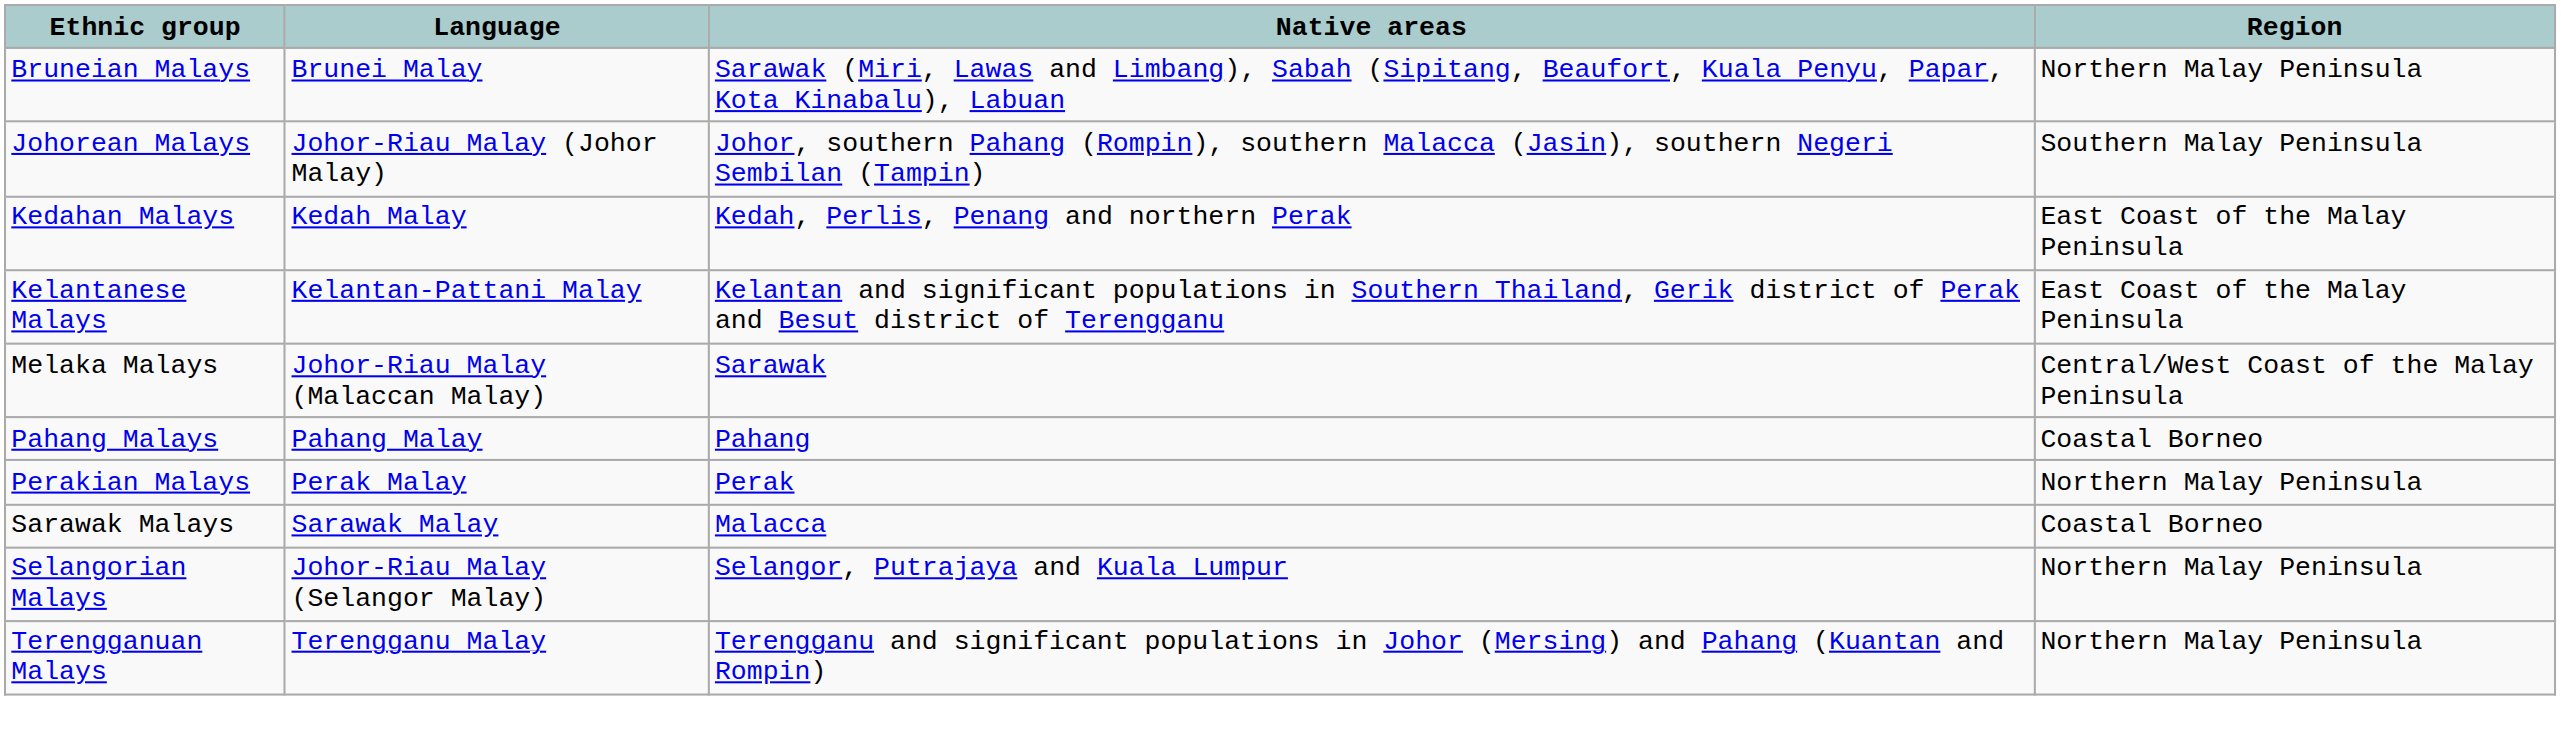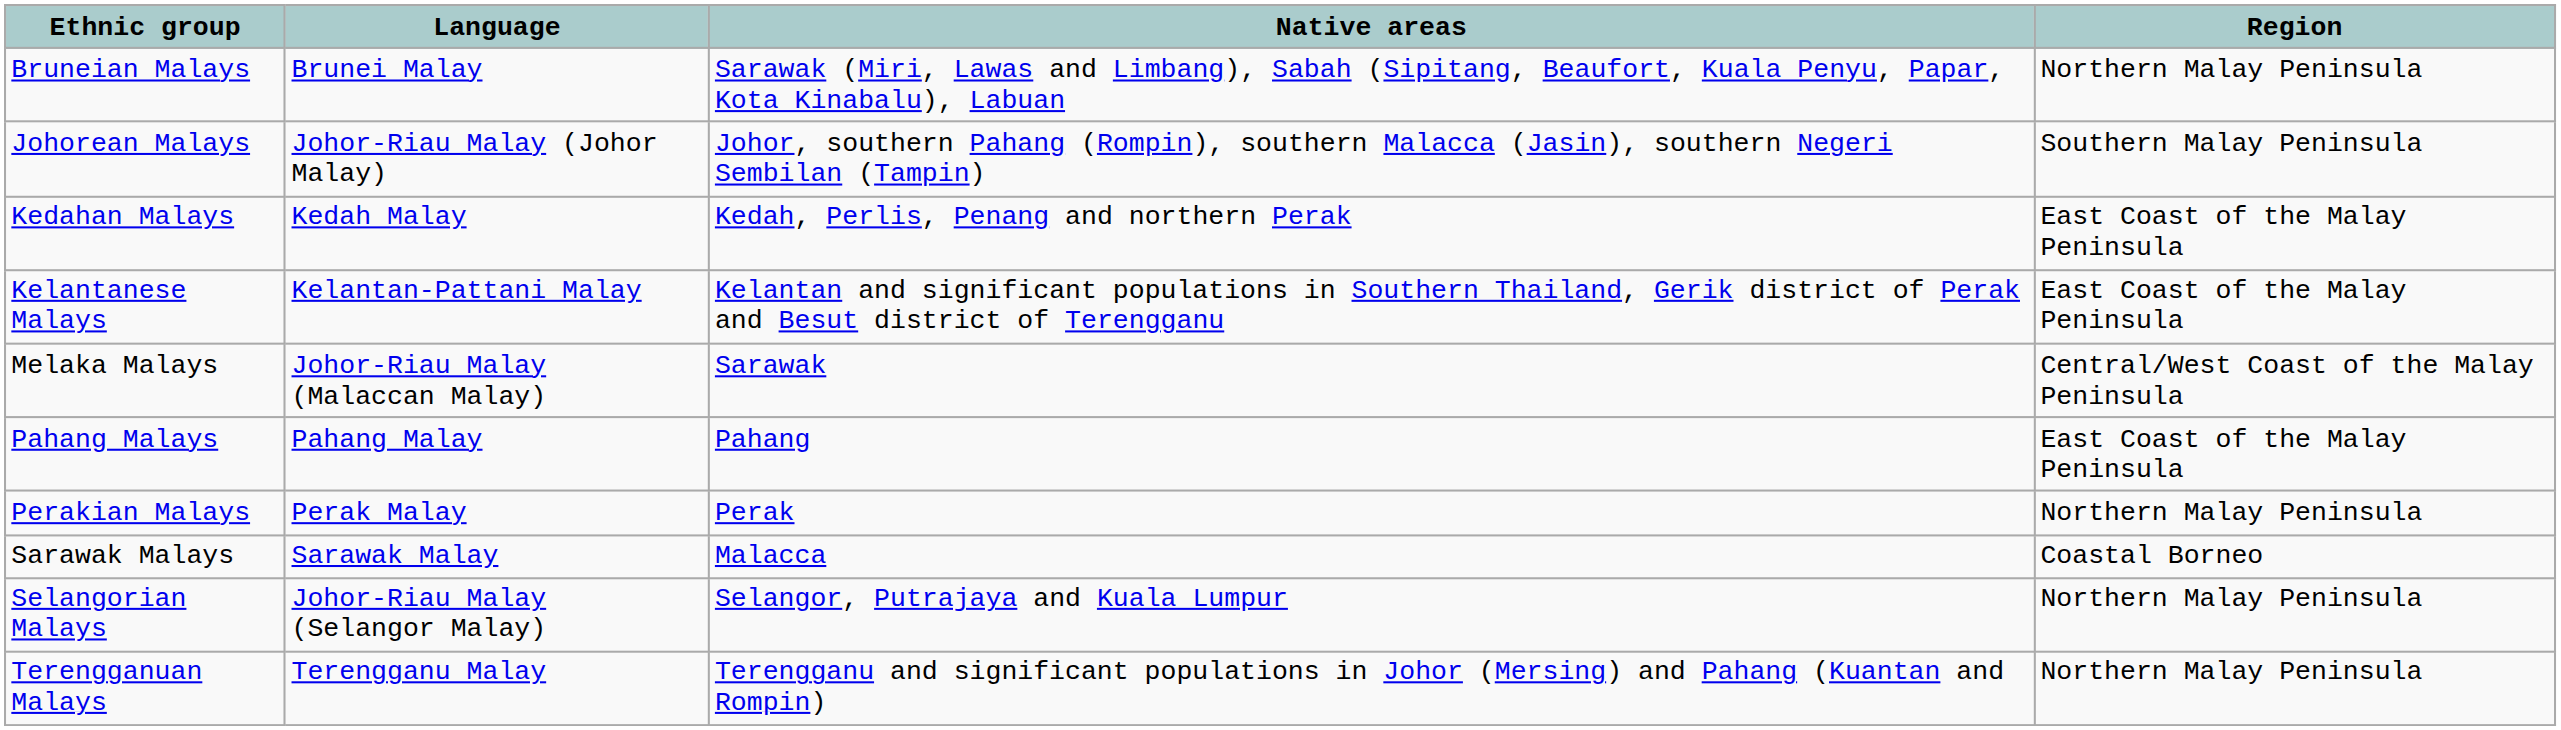Pahang Malays | Region: Coastal Borneo -> East Coast of the Malay Peninsula
